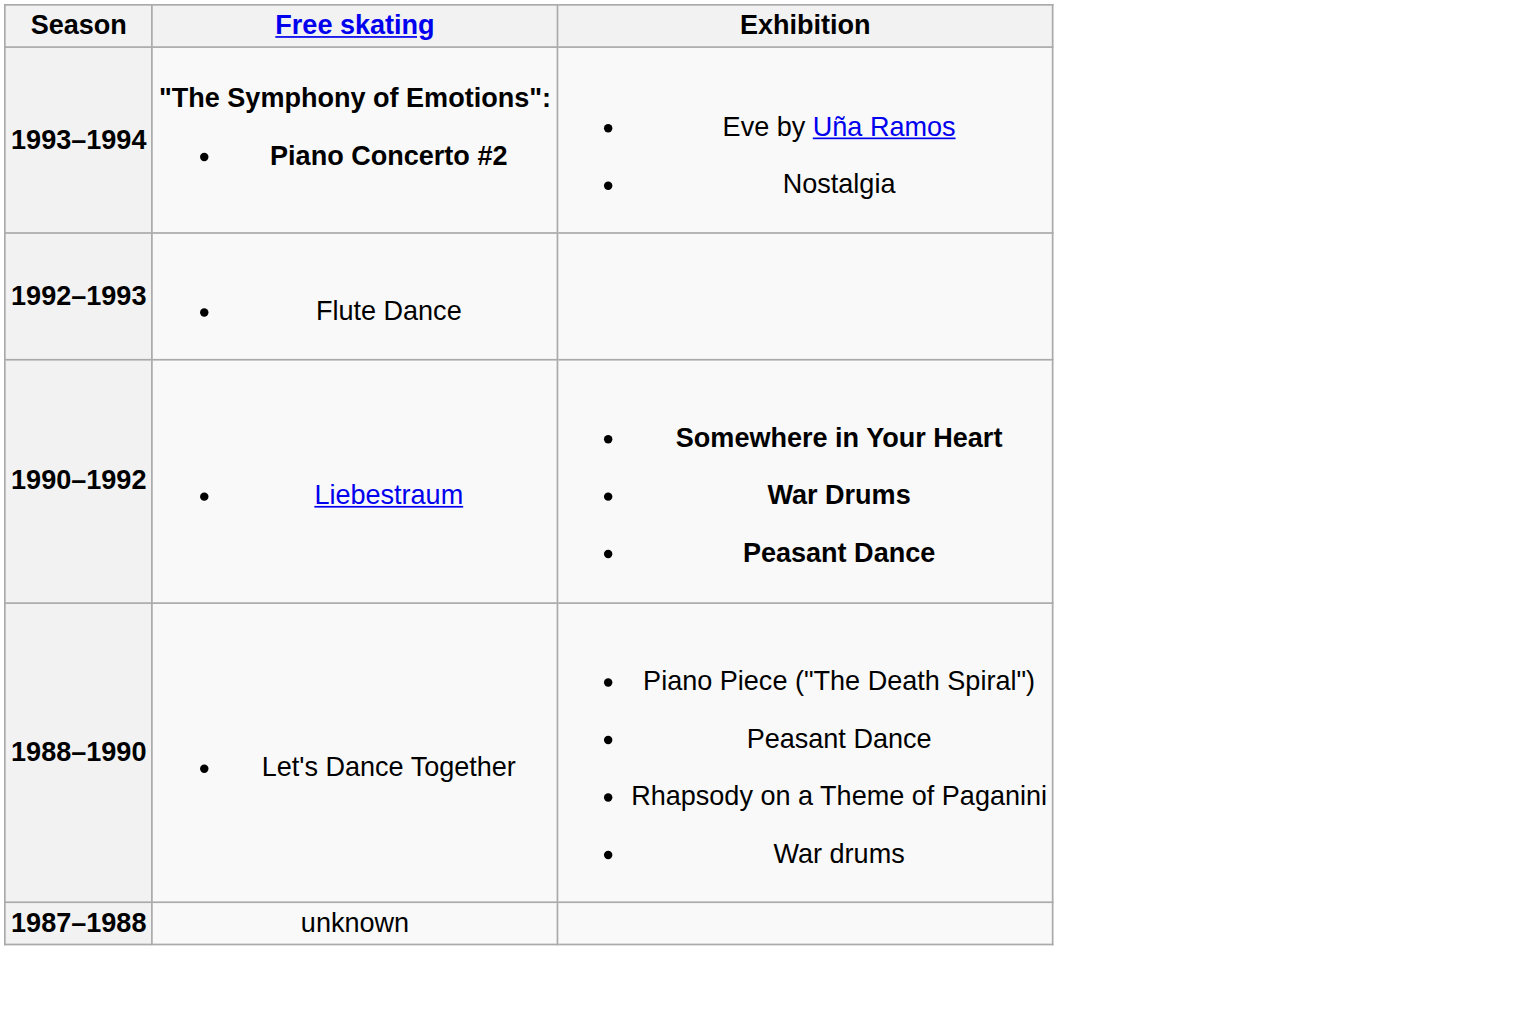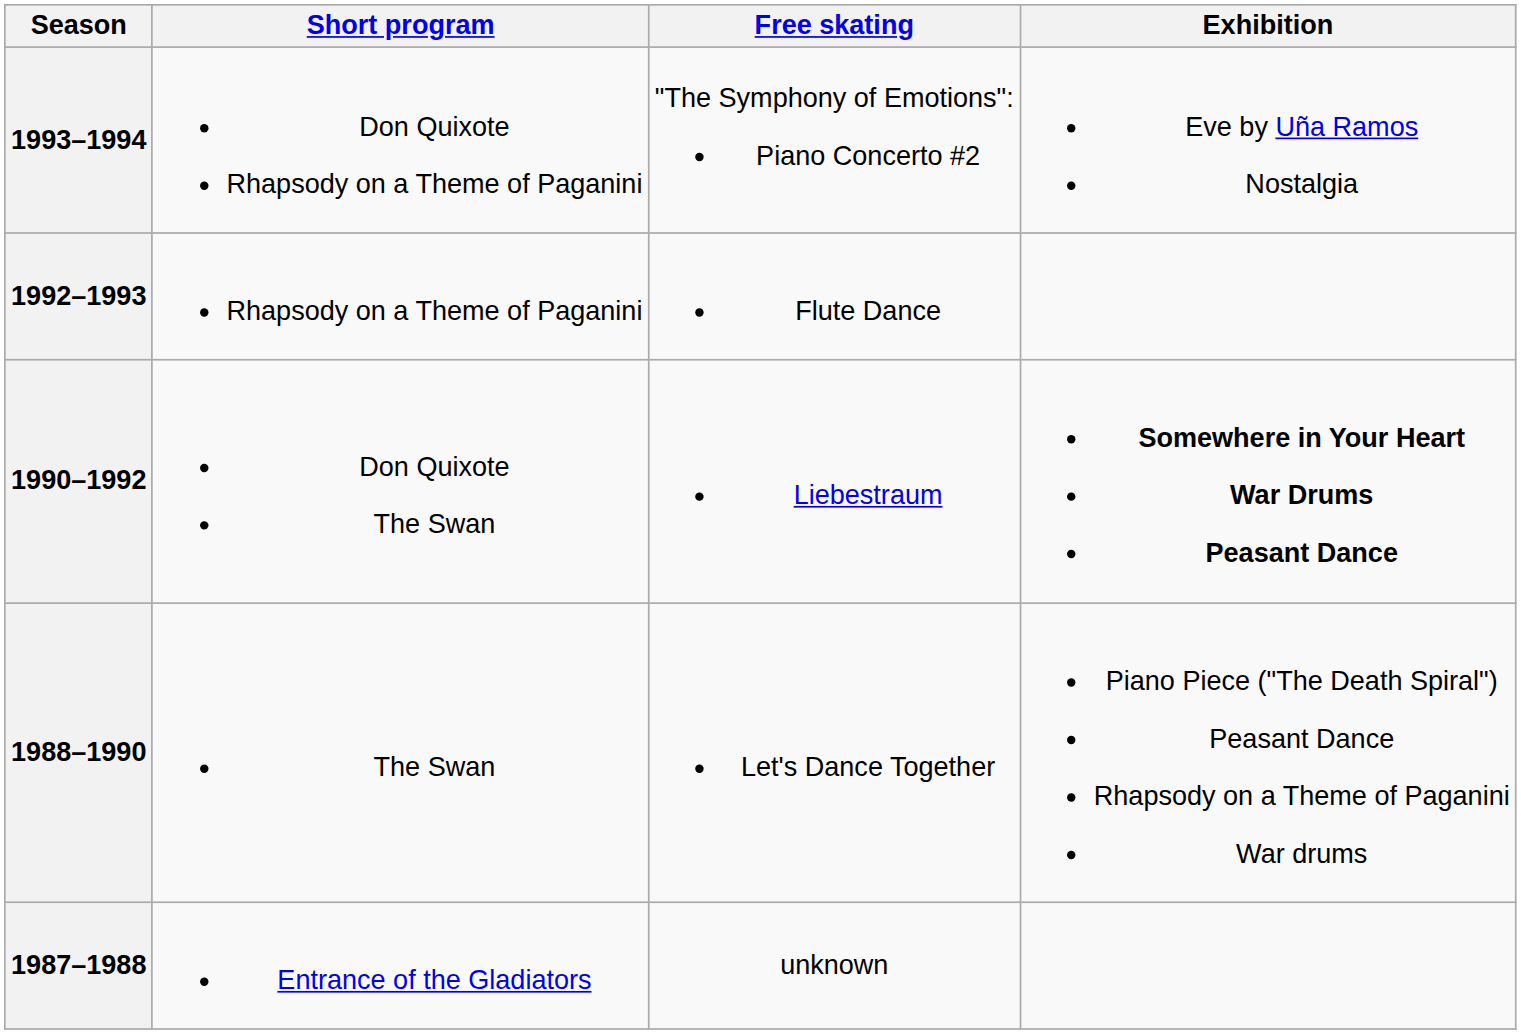+ column: Short program | Don Quixote Rhapsody on a Theme of Paganini | Rhapsody on a Theme of Paganini | Don Quixote The Swan | The Swan | Entrance of the Gladiators
1993–1994 | Free skating: bold -> normal
